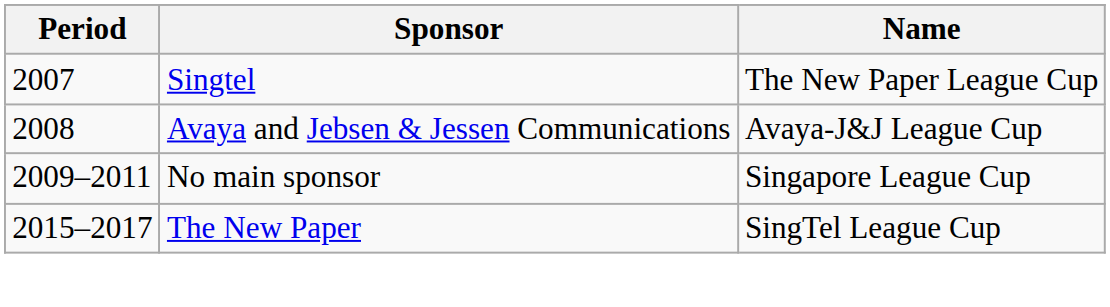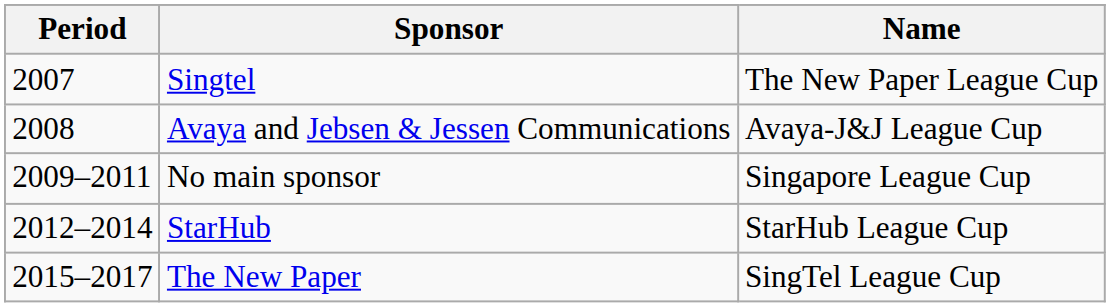+ row: 2012–2014 | StarHub | StarHub League Cup
